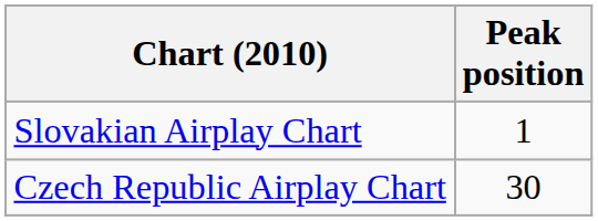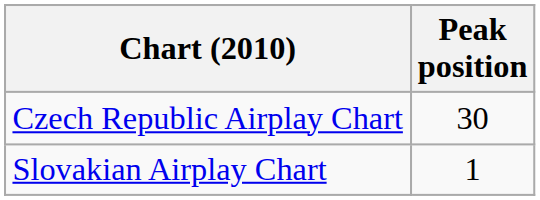rows swapped: Czech Republic Airplay Chart <-> Slovakian Airplay Chart
